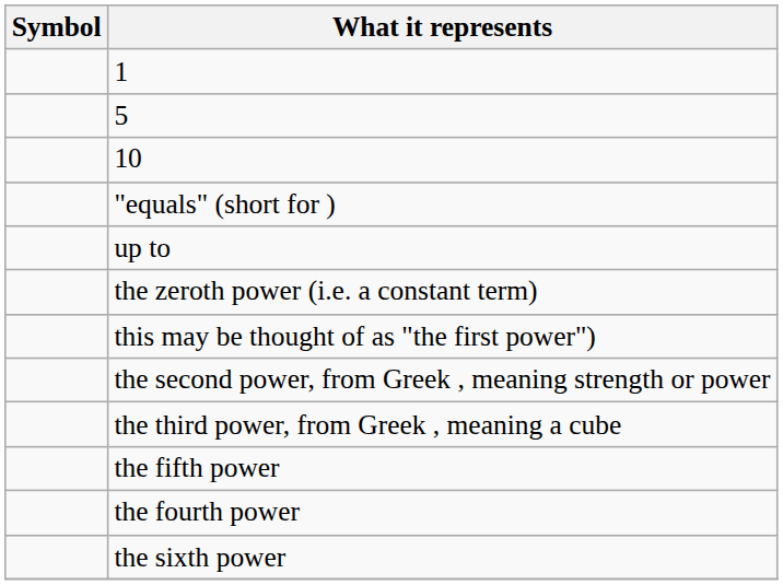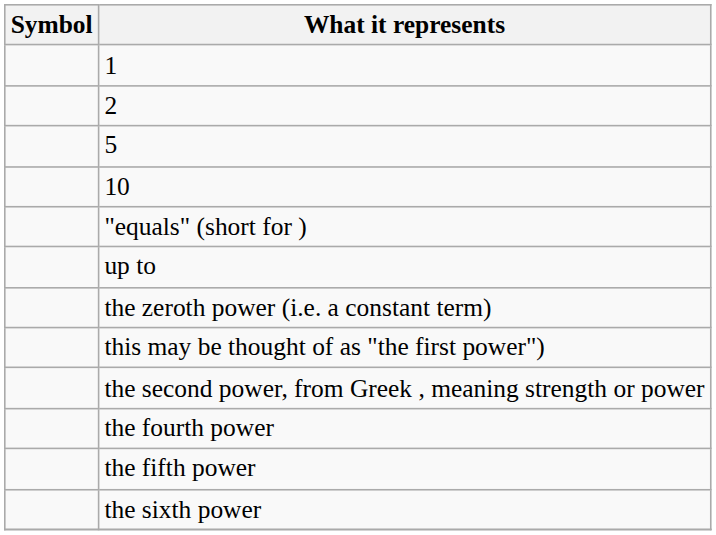+ row: 2
- row: the third power, from Greek , meaning a cube
rows swapped: the fourth power <-> the fifth power
